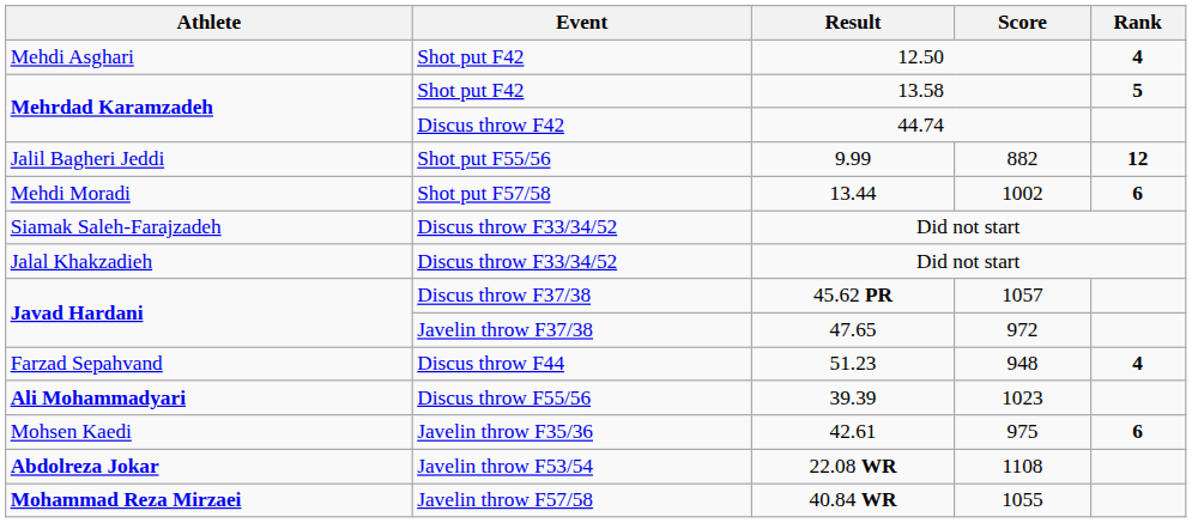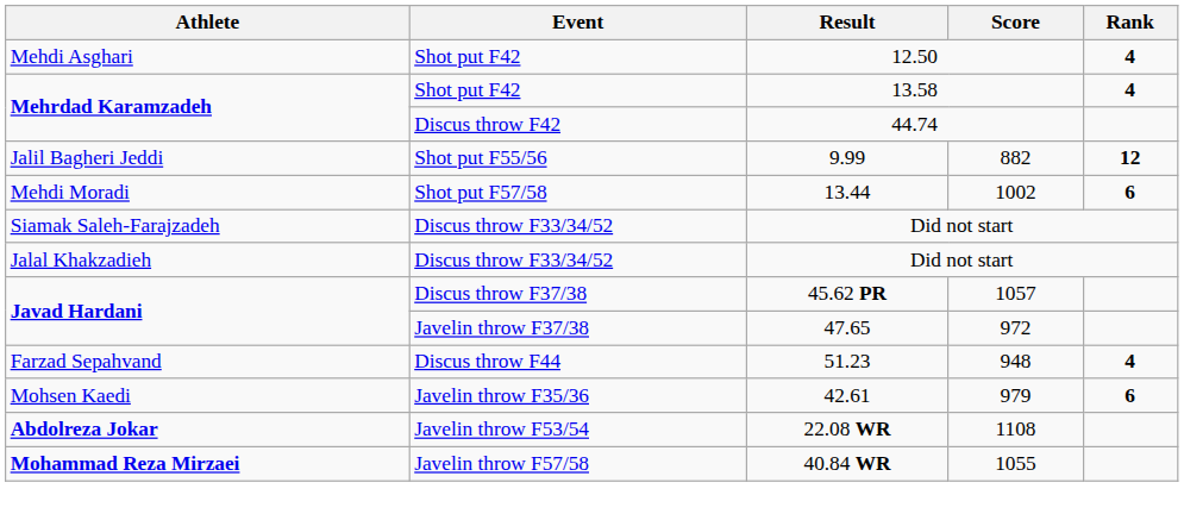13.58 | Rank: 5 -> 4
- row: Ali Mohammadyari | Discus throw F55/56 | 39.39 | 1023
42.61 | Score: 975 -> 979
